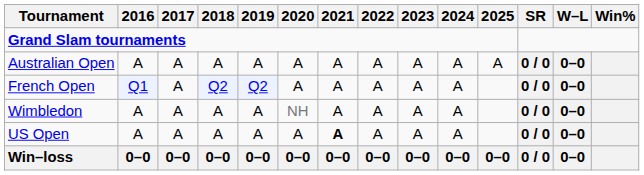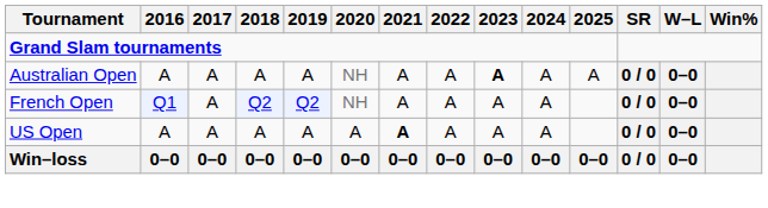Australian Open | 2020: A -> NH
Australian Open | 2023: normal -> bold
French Open | 2020: A -> NH
- row: Wimbledon | A | A | A | A | NH | A | A | A | A | 0 / 0 | 0–0
